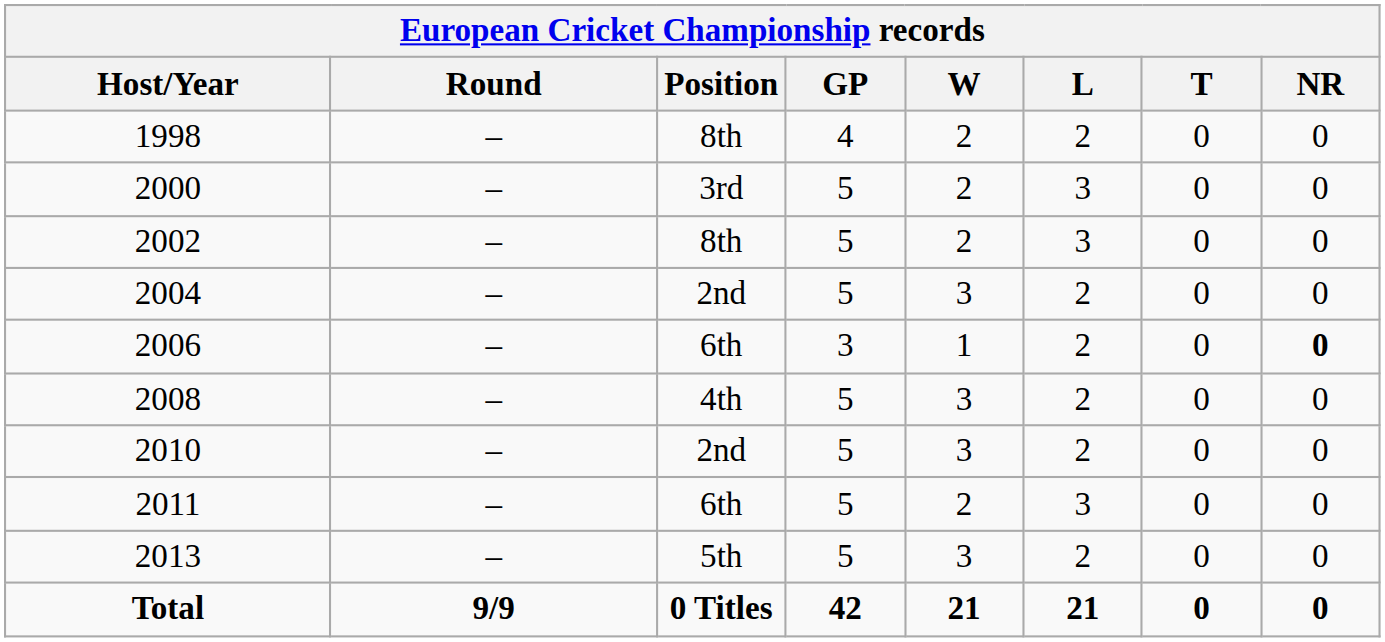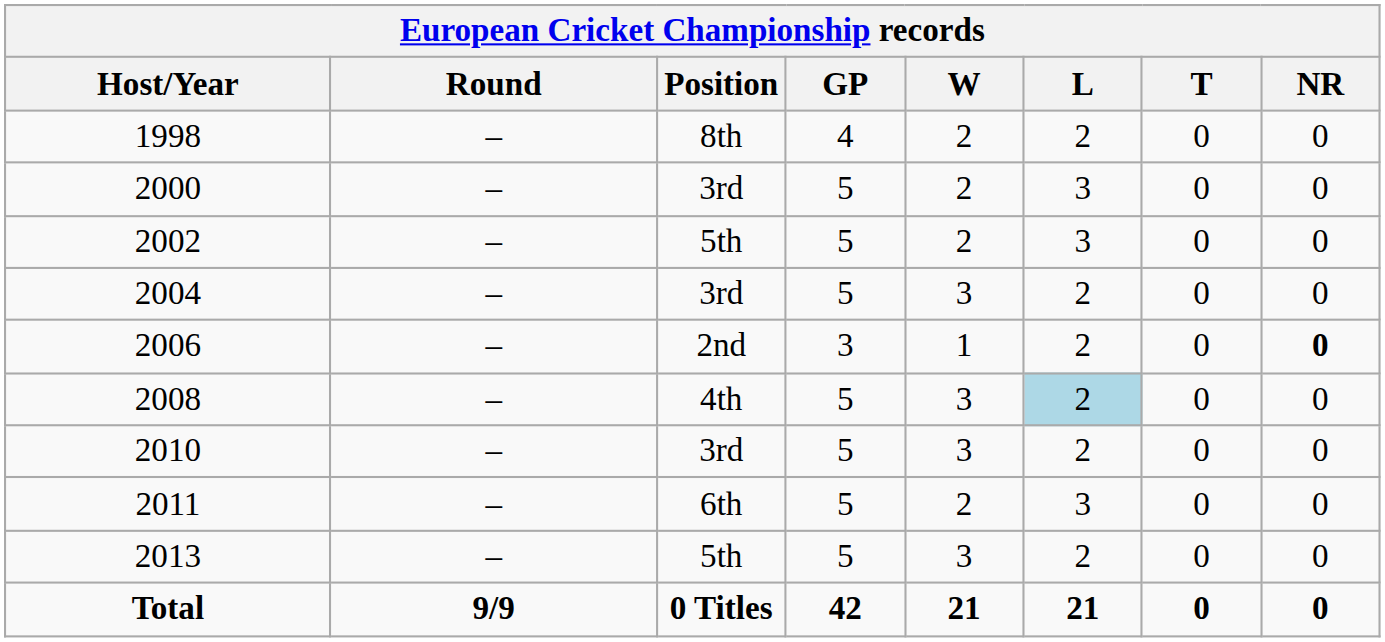2002 | Position: 8th -> 5th
2004 | Position: 2nd -> 3rd
2006 | Position: 6th -> 2nd
2008 | L: no background -> lightblue background
2010 | Position: 2nd -> 3rd
